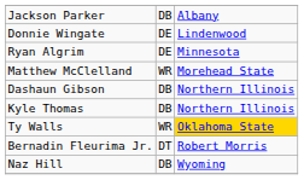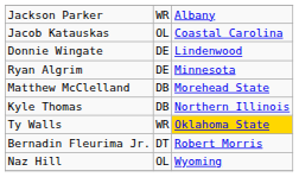Jackson Parker | column 2: DB -> WR
+ row: Jacob Katauskas | OL | Coastal Carolina
Matthew McClelland | column 2: WR -> DB
- row: Dashaun Gibson | DB | Northern Illinois
Naz Hill | column 2: DB -> OL
